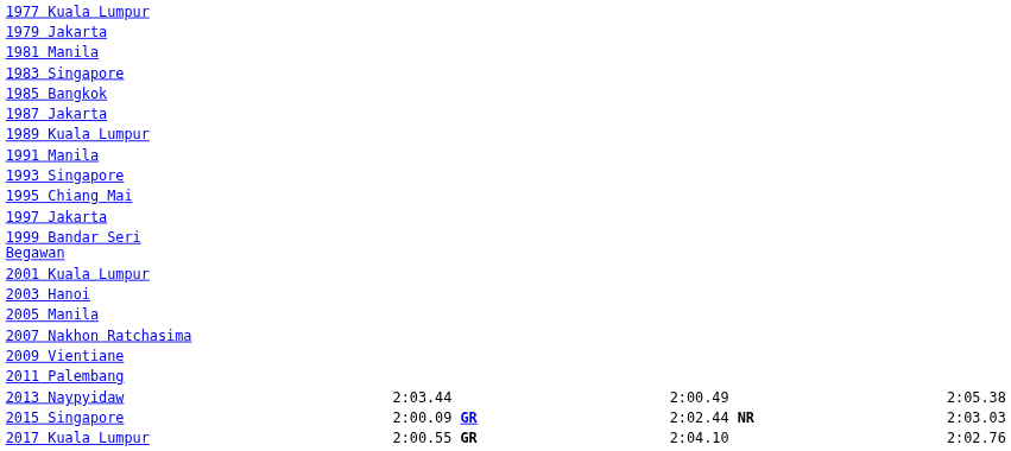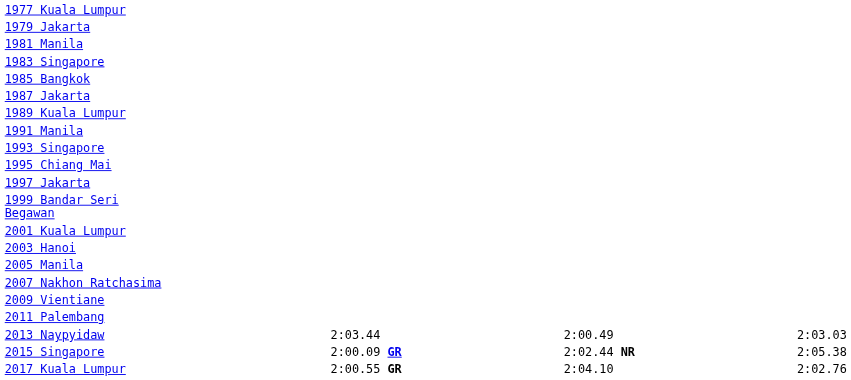2013 Naypyidaw | column 7: 2:05.38 -> 2:03.03
2015 Singapore | column 7: 2:03.03 -> 2:05.38
